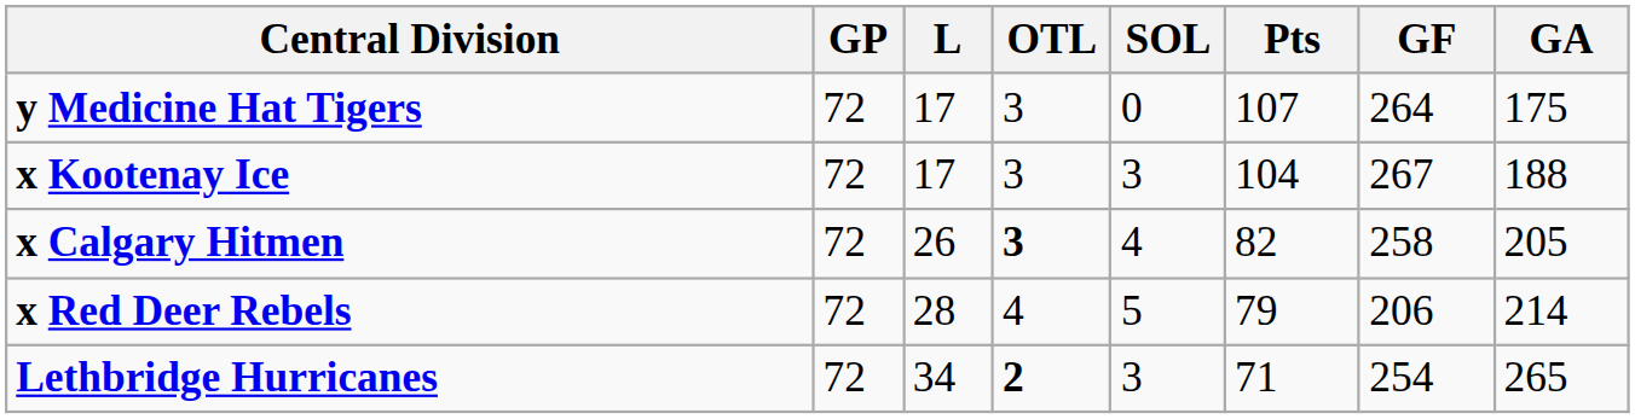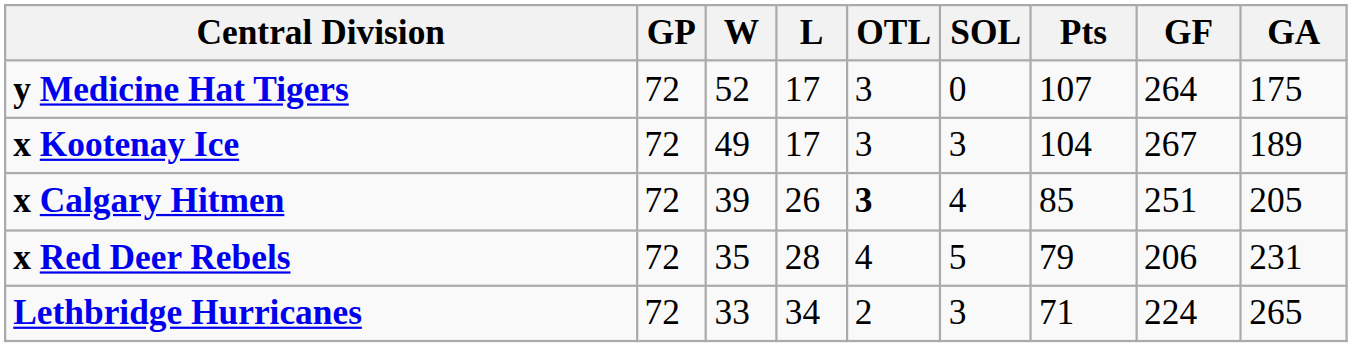+ column: W | 52 | 49 | 39 | 35 | 33
x Kootenay Ice | GA: 188 -> 189
x Calgary Hitmen | Pts: 82 -> 85
x Calgary Hitmen | GF: 258 -> 251
x Red Deer Rebels | GA: 214 -> 231
Lethbridge Hurricanes | OTL: bold -> normal
Lethbridge Hurricanes | GF: 254 -> 224
